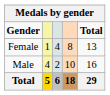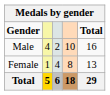rows swapped: Male <-> Female
